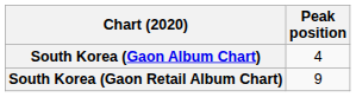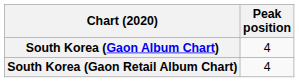South Korea (Gaon Retail Album Chart) | Peak position: 9 -> 4
